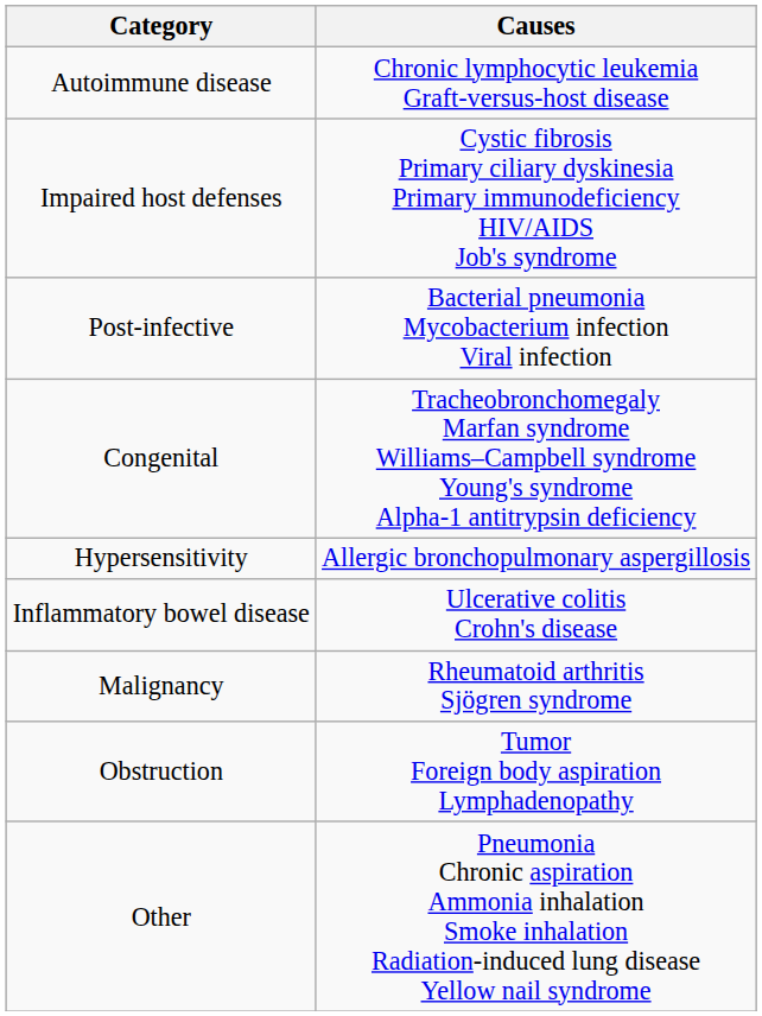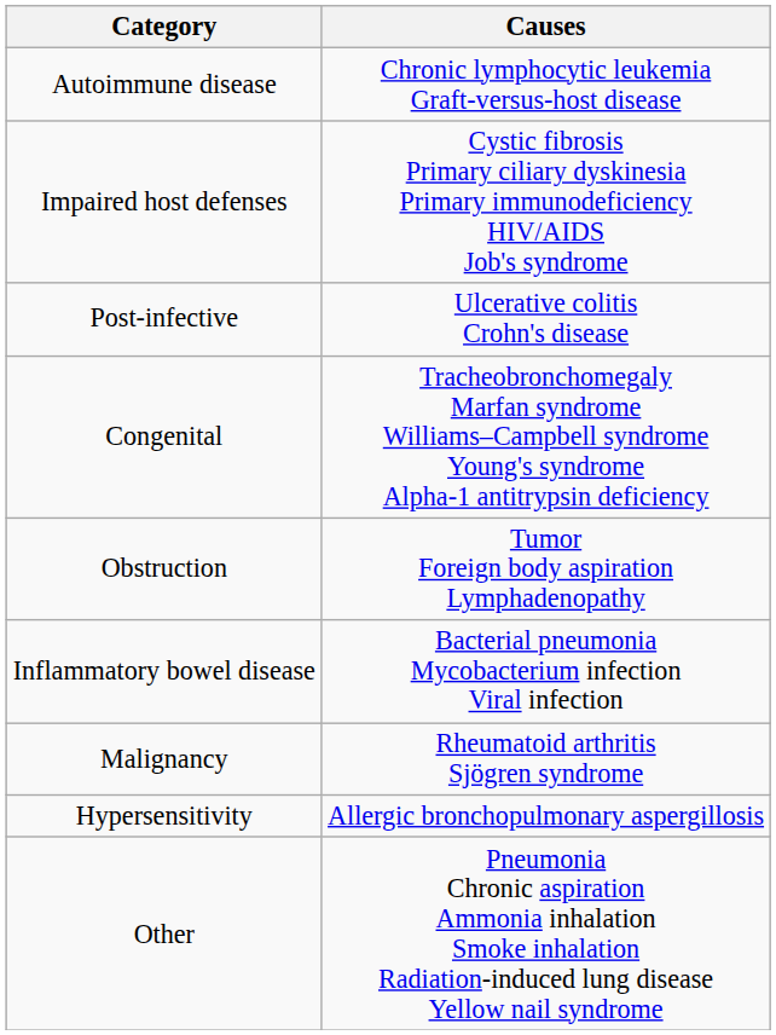Post-infective | Causes: Bacterial pneumonia Mycobacterium infection Viral infection -> Ulcerative colitis Crohn's disease
rows swapped: Hypersensitivity <-> Obstruction
Inflammatory bowel disease | Causes: Ulcerative colitis Crohn's disease -> Bacterial pneumonia Mycobacterium infection Viral infection
